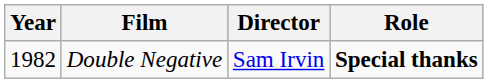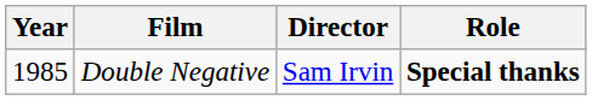Double Negative | Year: 1982 -> 1985
